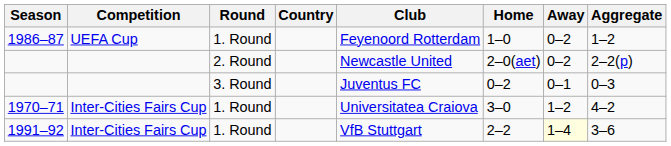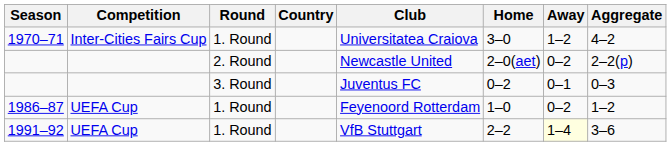rows swapped: 1970–71 <-> 1986–87
1991–92 | Competition: Inter-Cities Fairs Cup -> UEFA Cup
